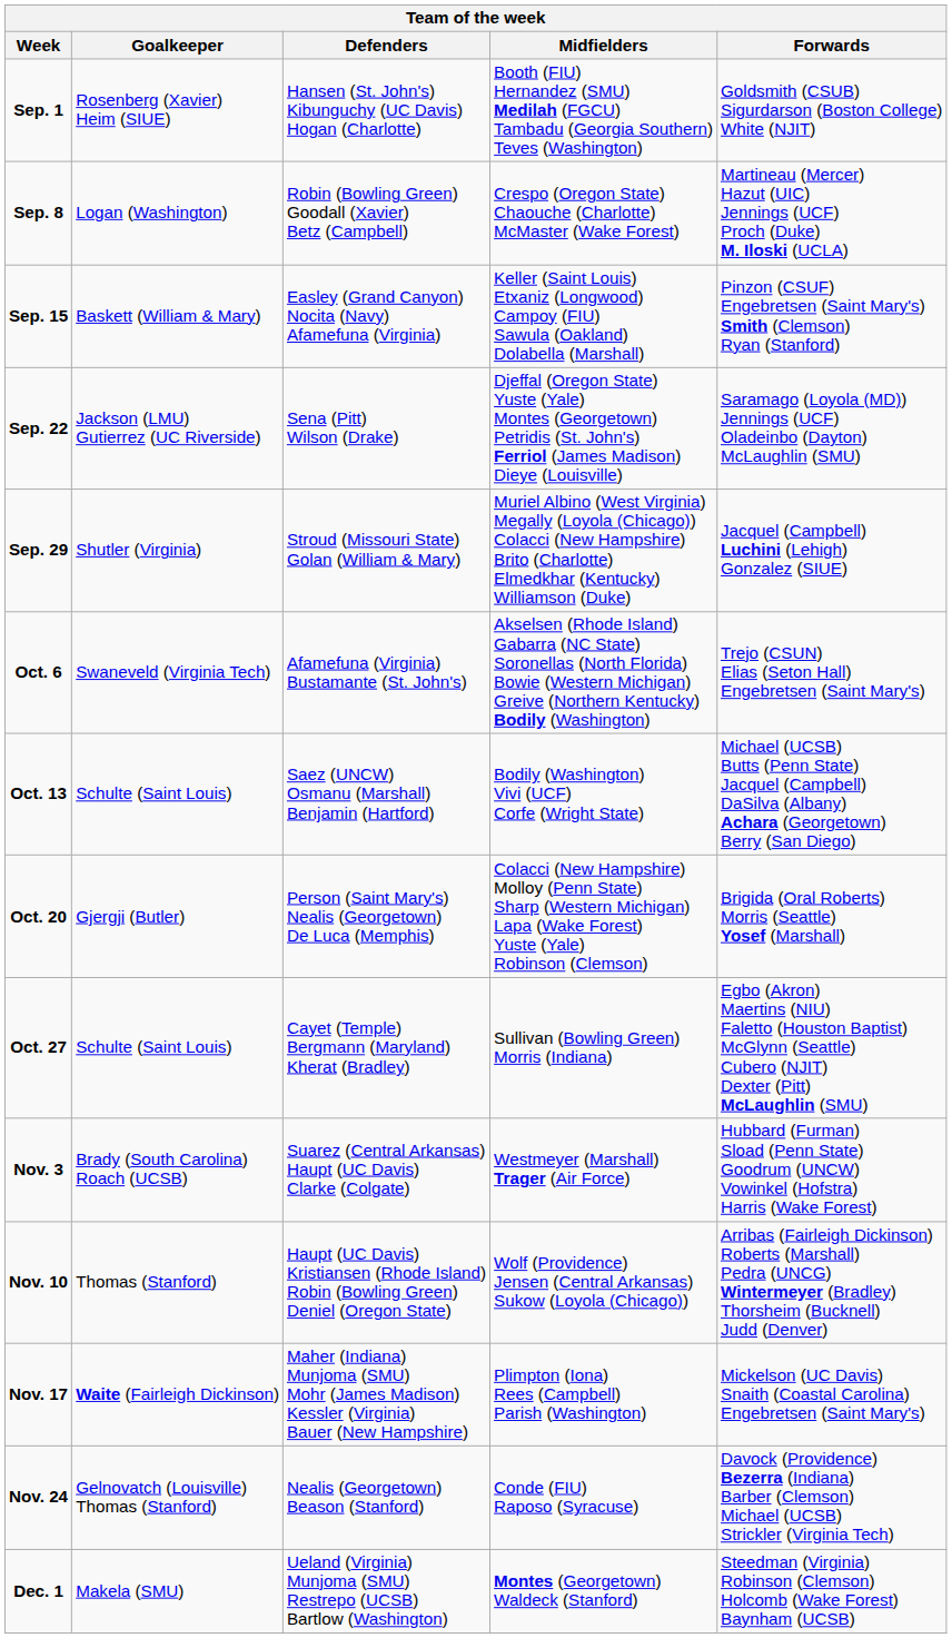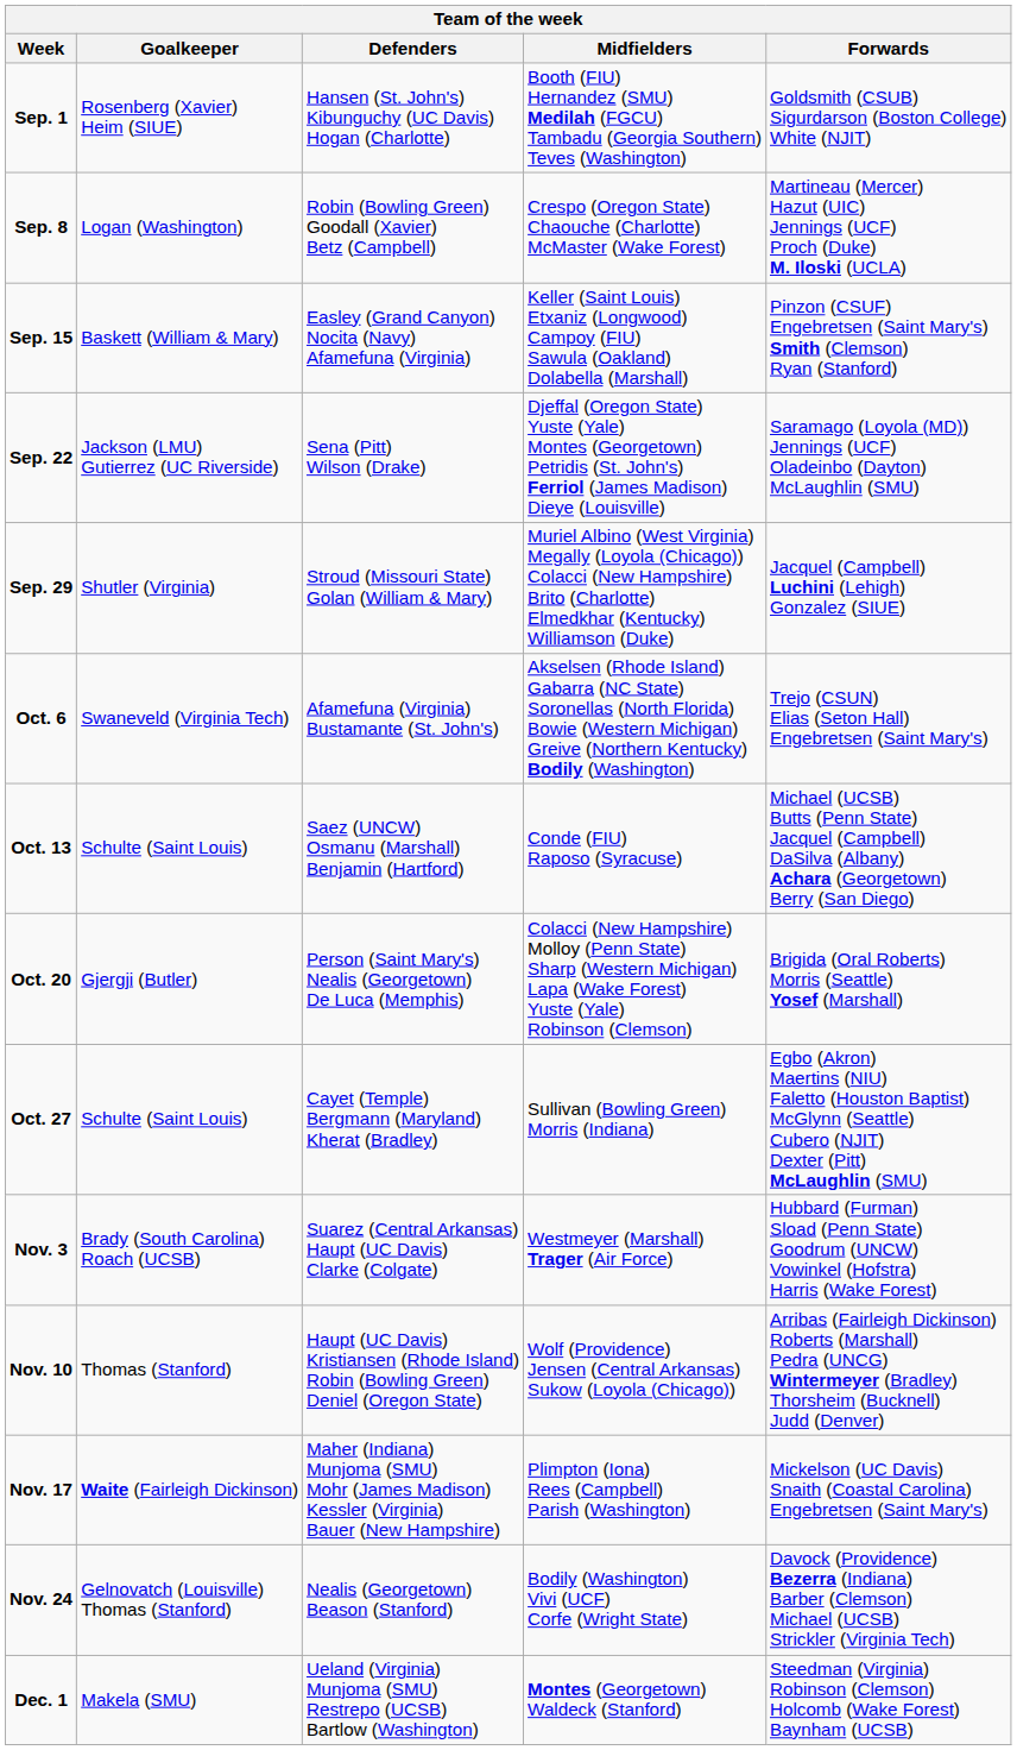Oct. 13 | Midfielders: Bodily (Washington) Vivi (UCF) Corfe (Wright State) -> Conde (FIU) Raposo (Syracuse)
Nov. 24 | Midfielders: Conde (FIU) Raposo (Syracuse) -> Bodily (Washington) Vivi (UCF) Corfe (Wright State)
